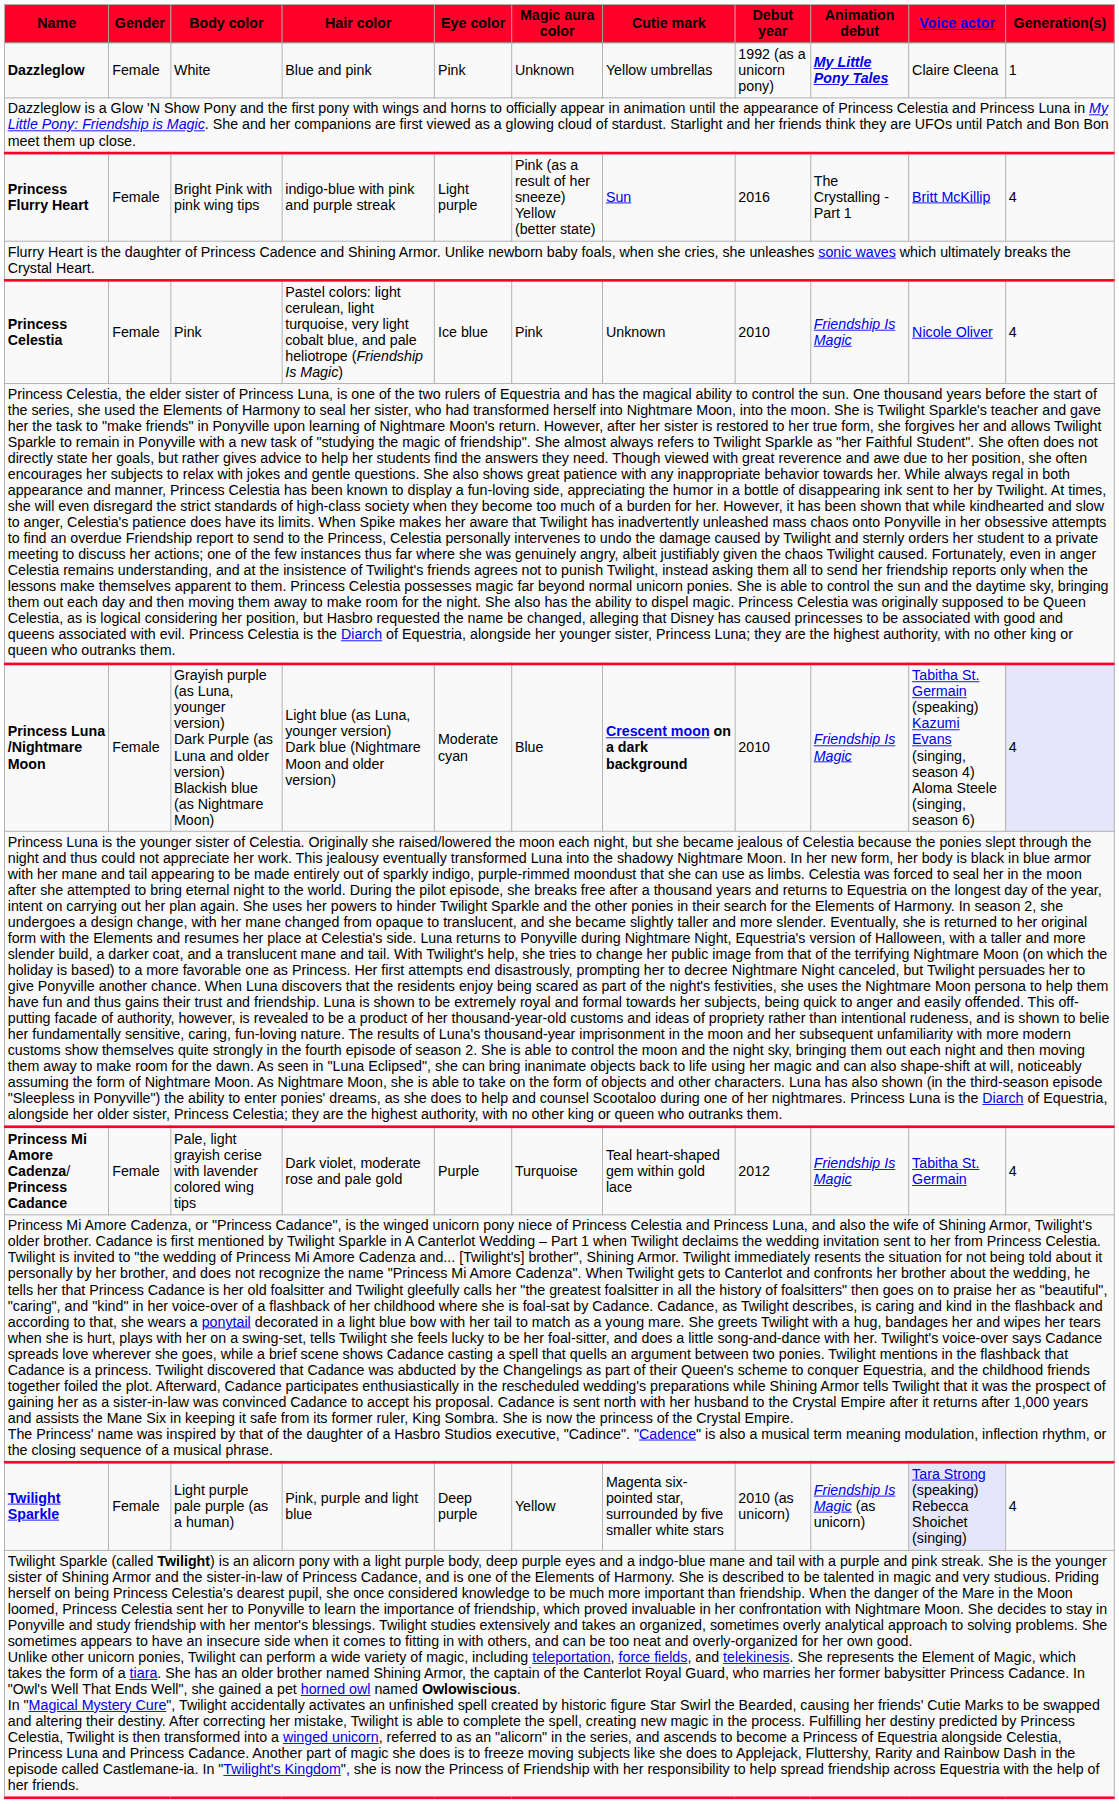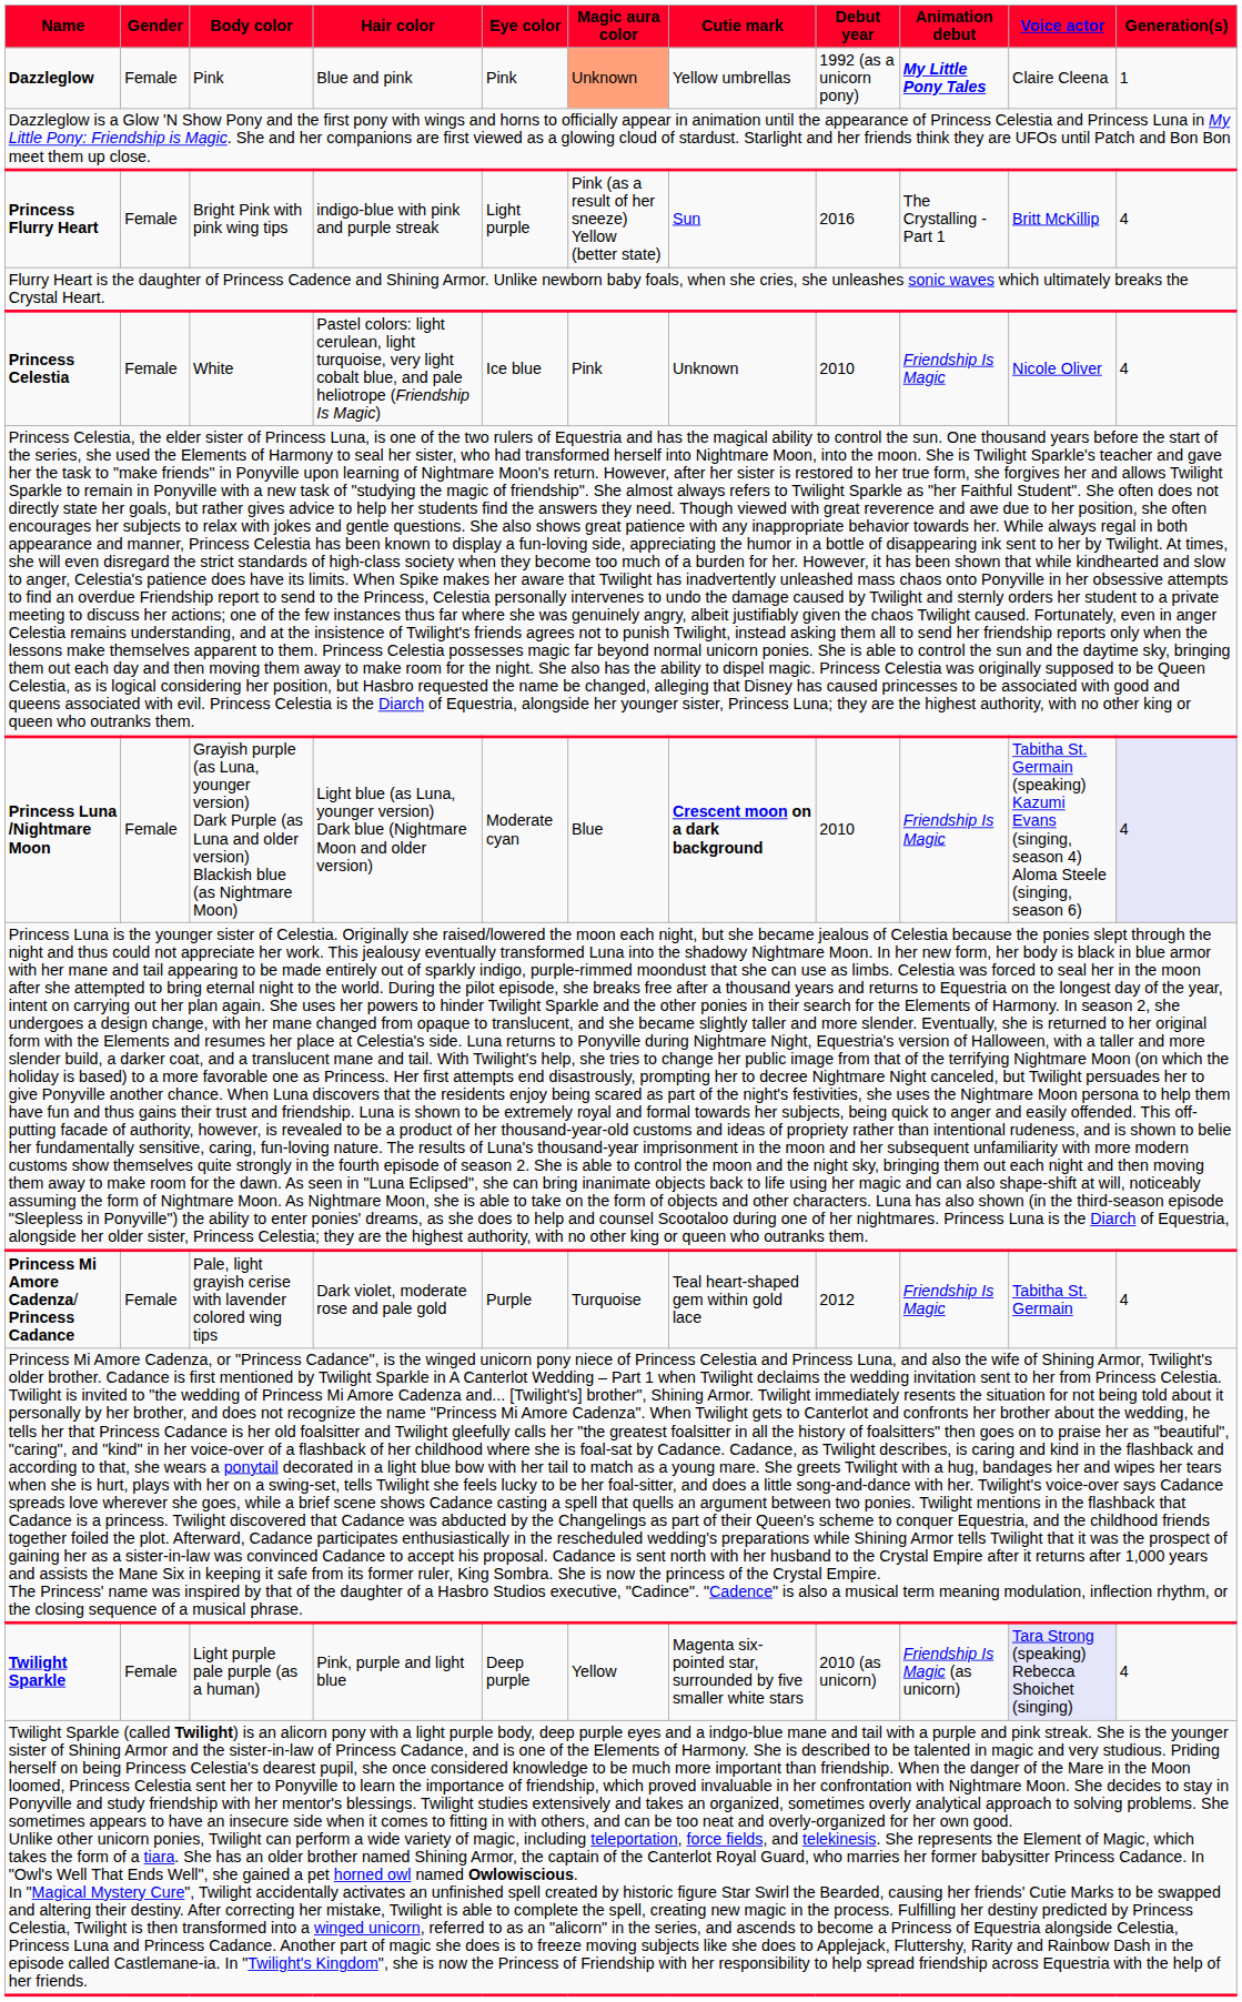Dazzleglow | Body color: White -> Pink
Dazzleglow | Magic aura color: no background -> lightsalmon background
Princess Celestia | Body color: Pink -> White
